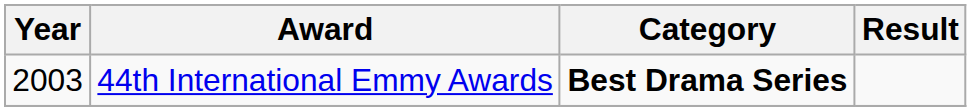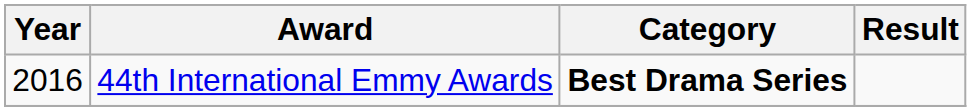44th International Emmy Awards | Year: 2003 -> 2016
